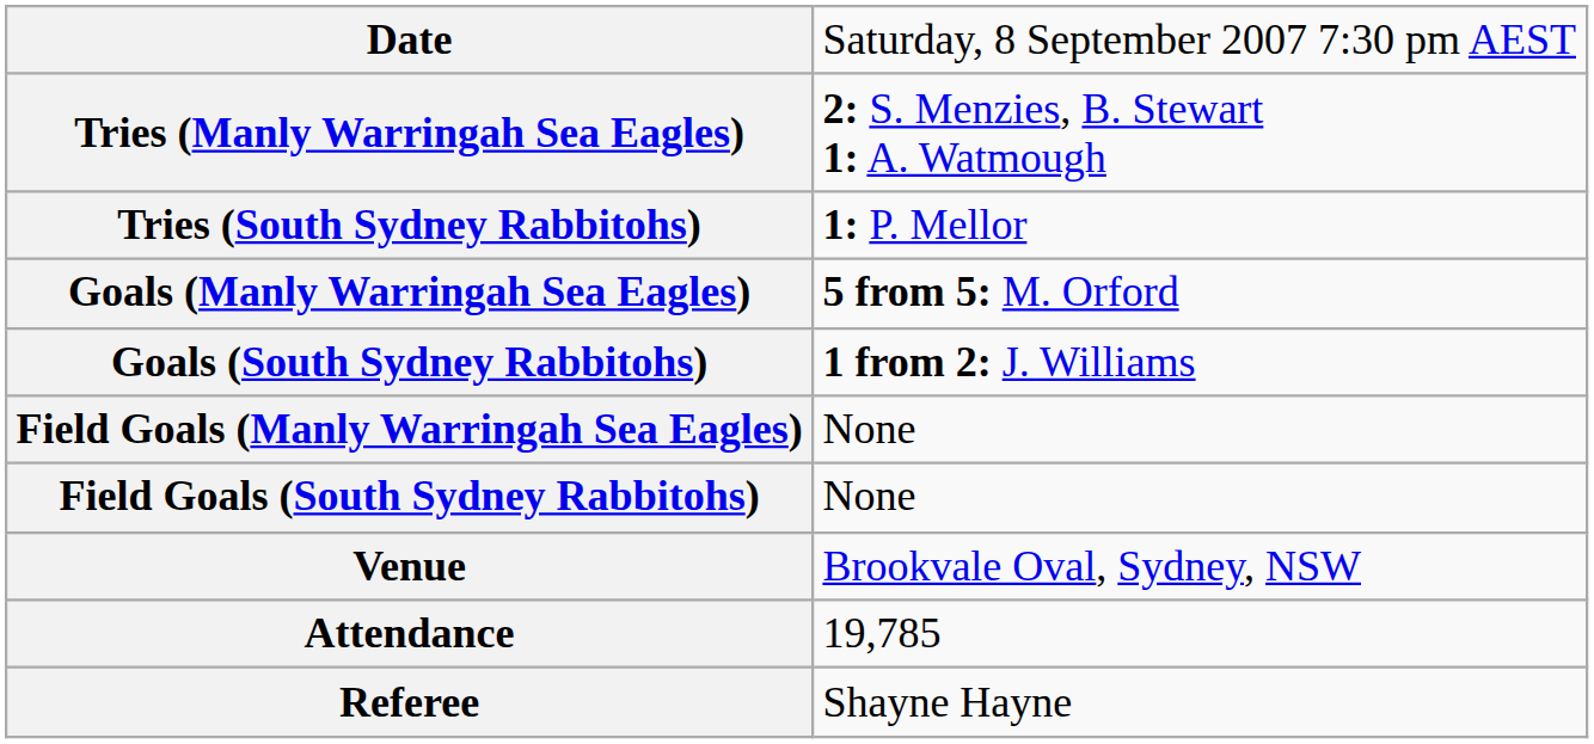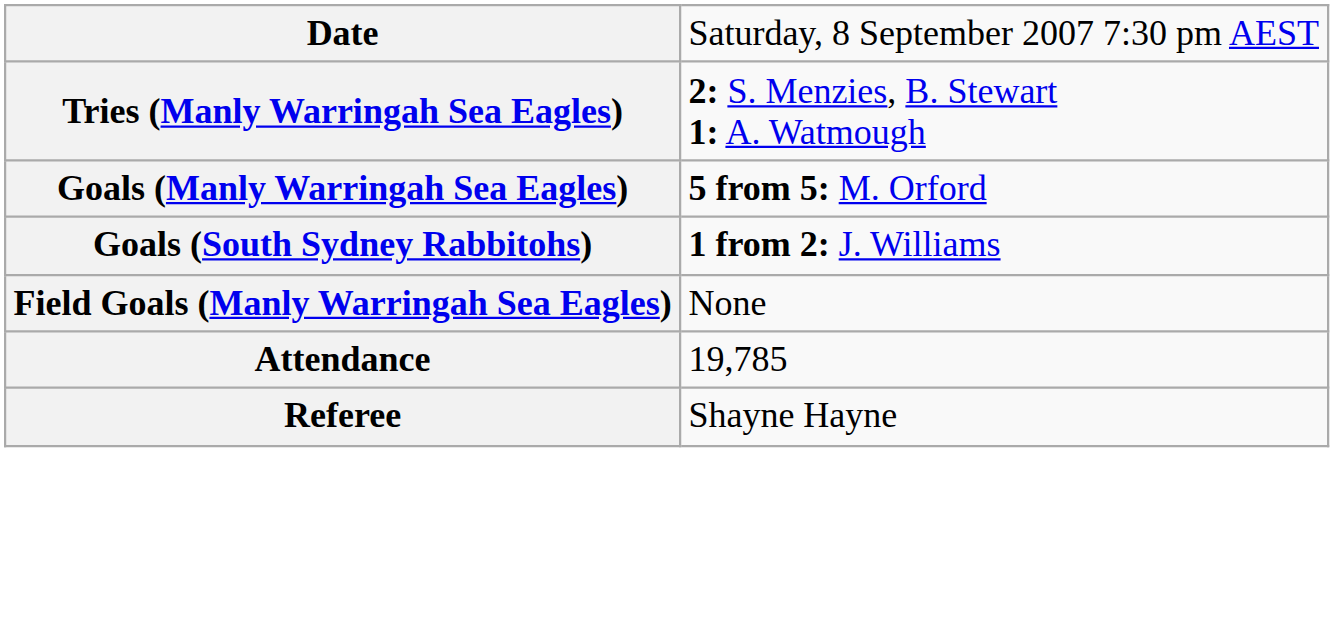- row: Tries (South Sydney Rabbitohs) | 1: P. Mellor
- row: Field Goals (South Sydney Rabbitohs) | None
- row: Venue | Brookvale Oval, Sydney, NSW
